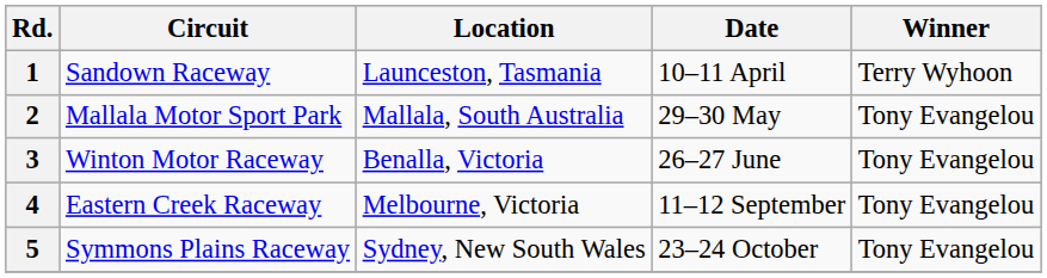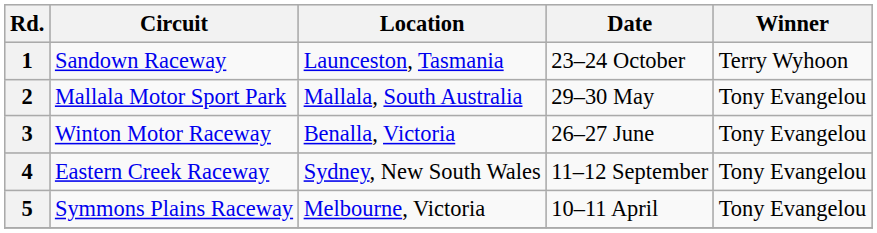1 | Date: 10–11 April -> 23–24 October
4 | Location: Melbourne, Victoria -> Sydney, New South Wales
5 | Location: Sydney, New South Wales -> Melbourne, Victoria
5 | Date: 23–24 October -> 10–11 April
